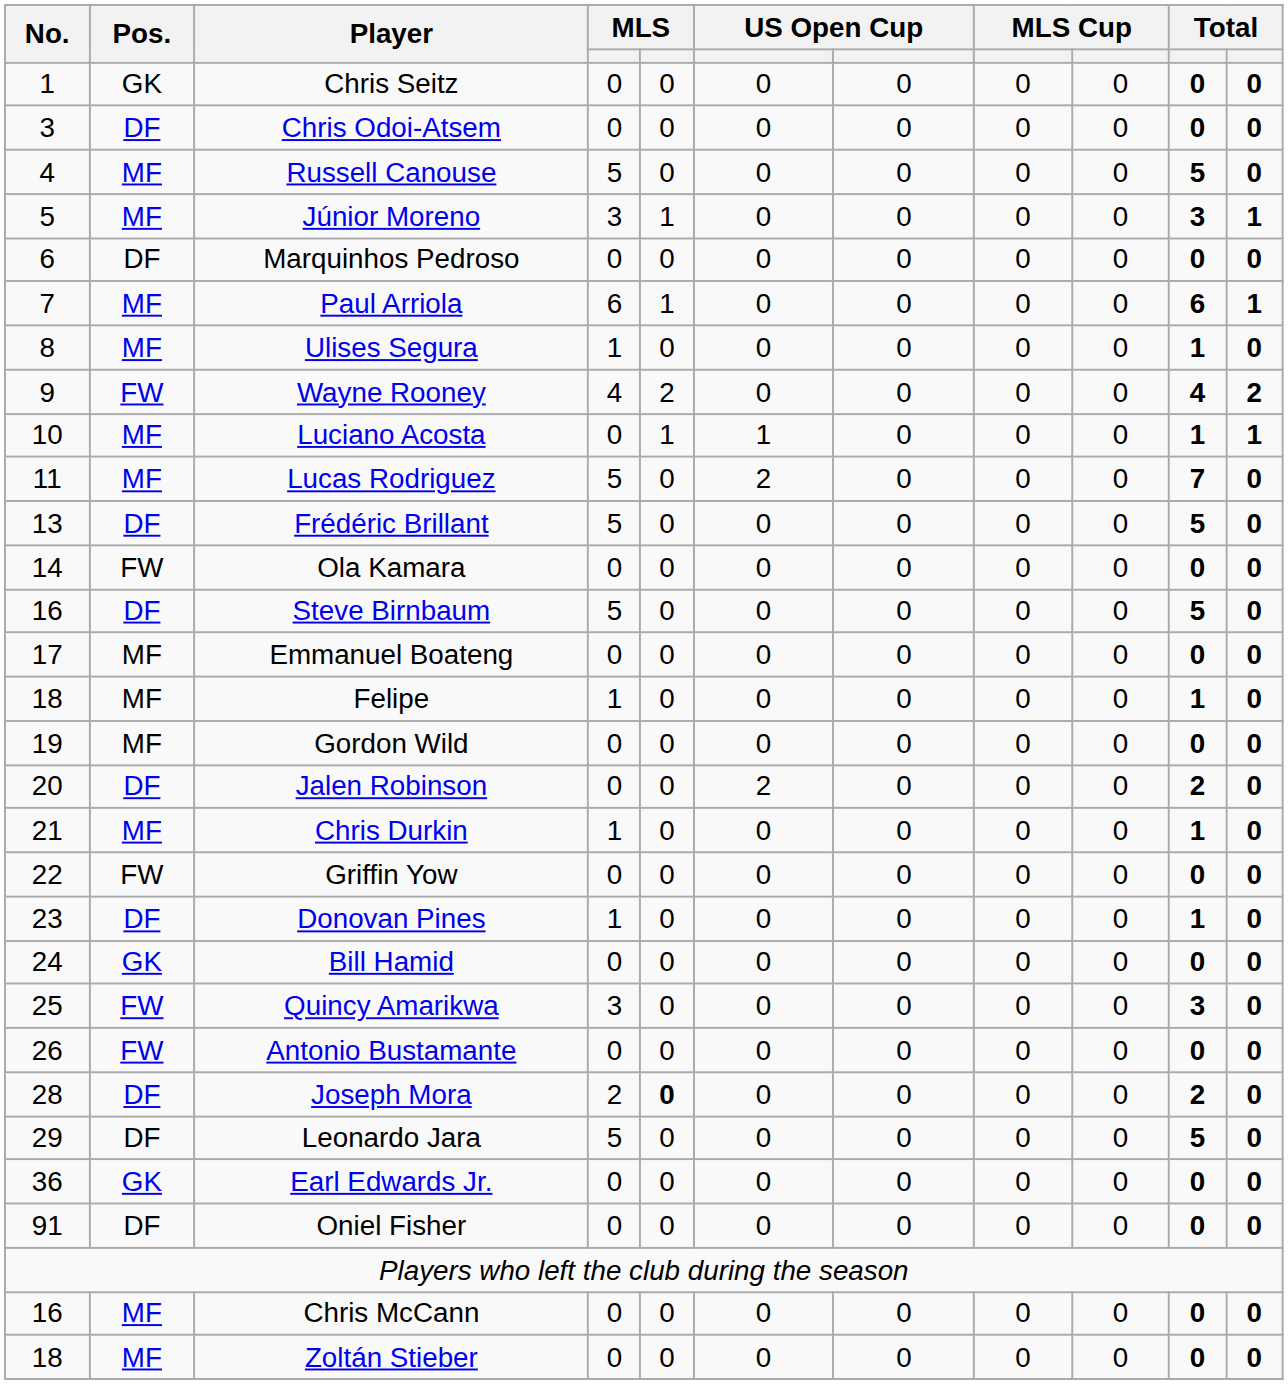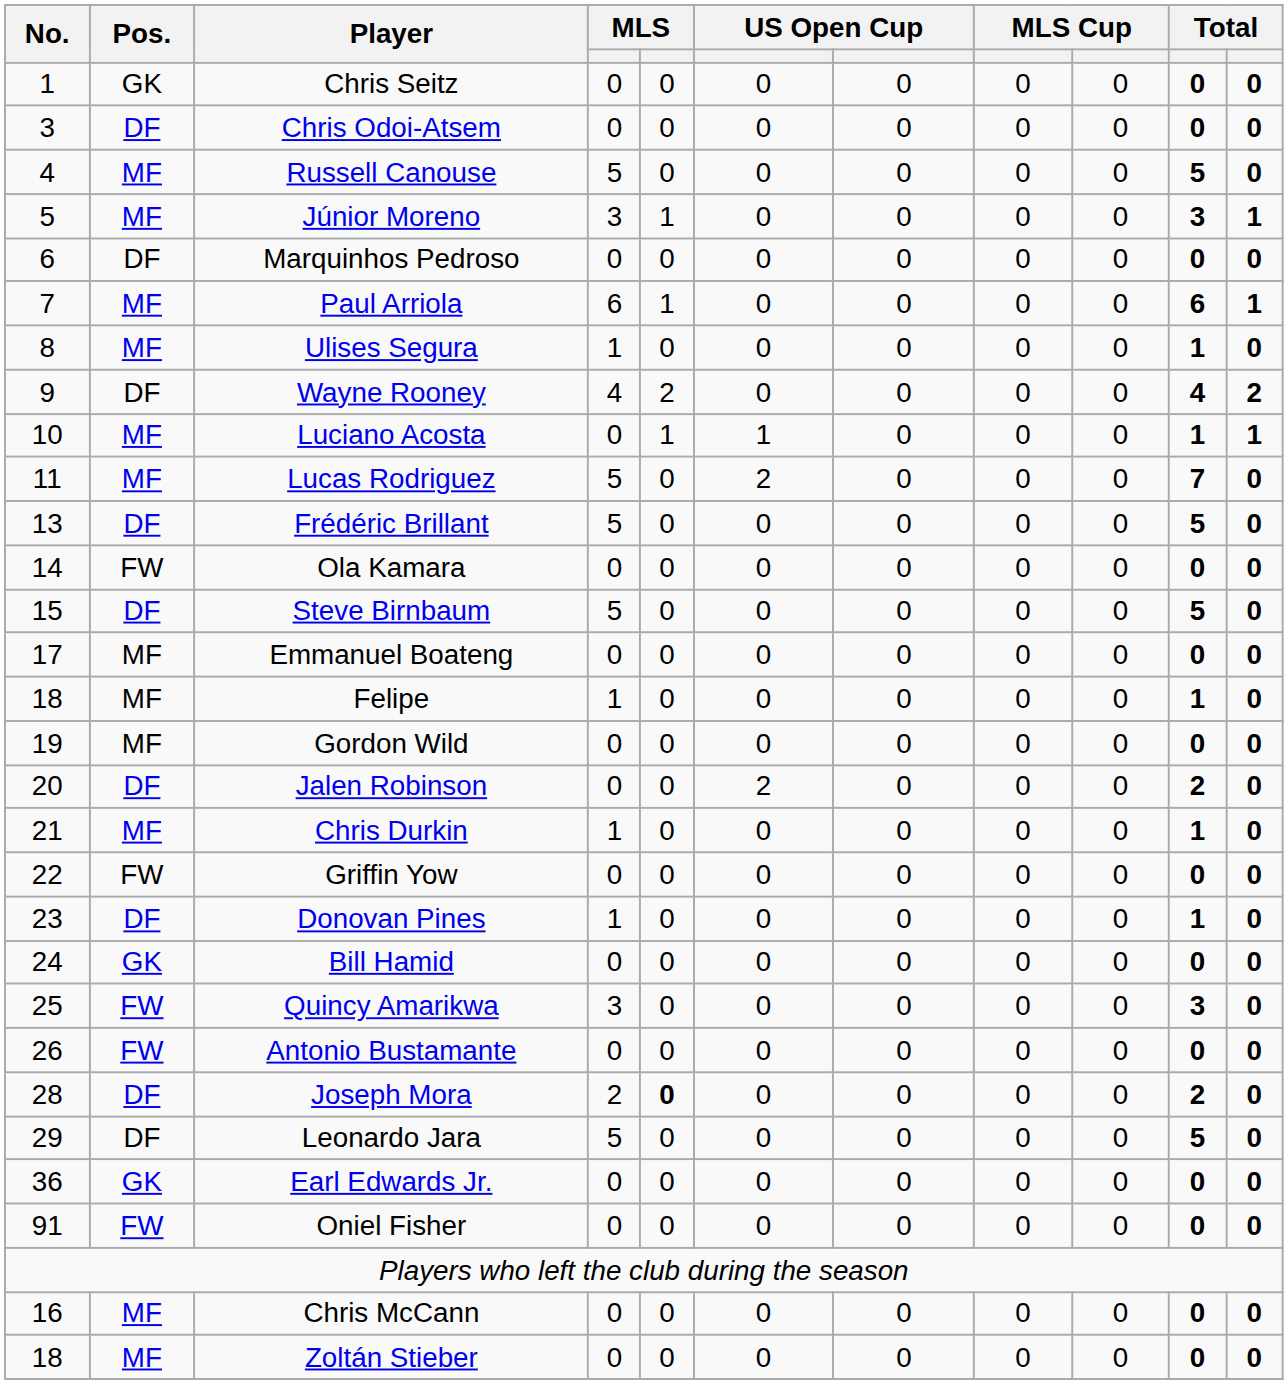Wayne Rooney | Pos.: FW -> DF
Steve Birnbaum | No.: 16 -> 15
Oniel Fisher | Pos.: DF -> FW
